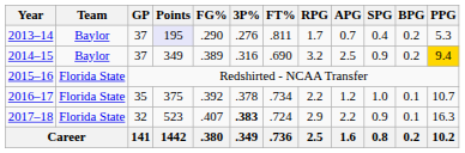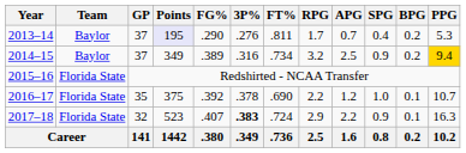2014–15 | FT%: .690 -> .734
2016–17 | FT%: .734 -> .690
